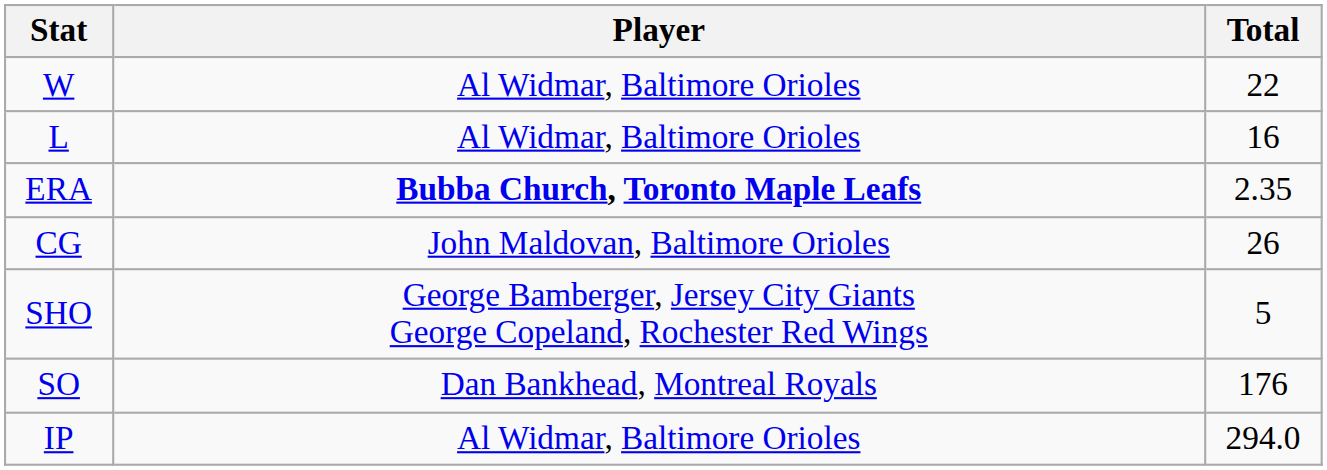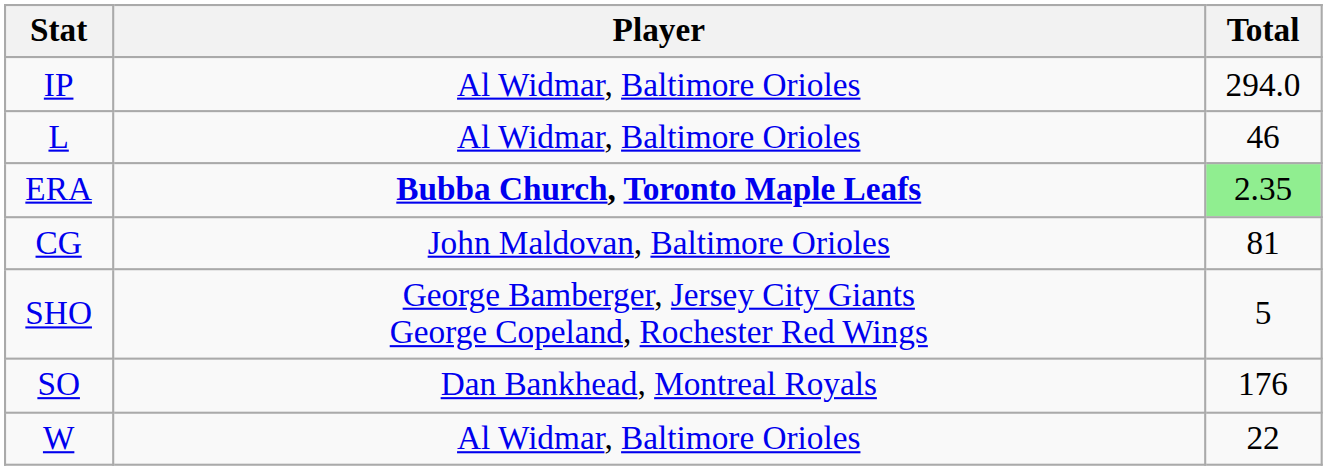rows swapped: W <-> IP
L | Total: 16 -> 46
ERA | Total: no background -> lightgreen background
CG | Total: 26 -> 81
